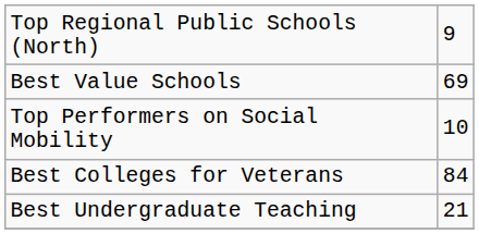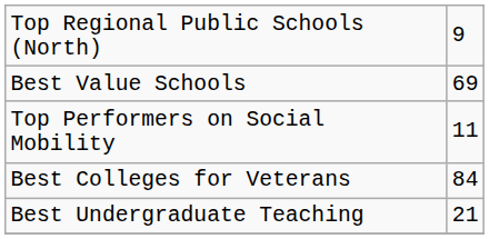Top Performers on Social Mobility | column 2: 10 -> 11
